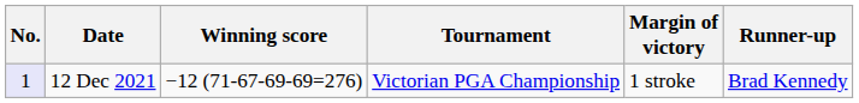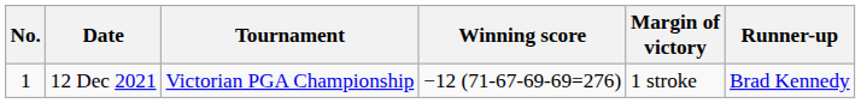columns swapped: Tournament <-> Winning score
12 Dec 2021 | No.: lavender background -> no background
